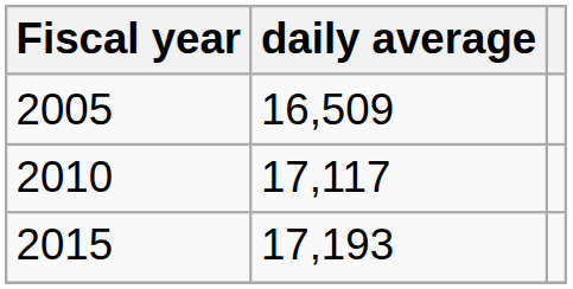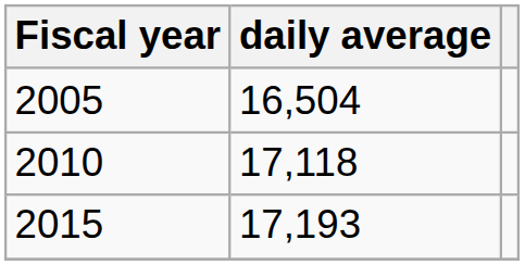2005 | daily average: 16,509 -> 16,504
2010 | daily average: 17,117 -> 17,118
